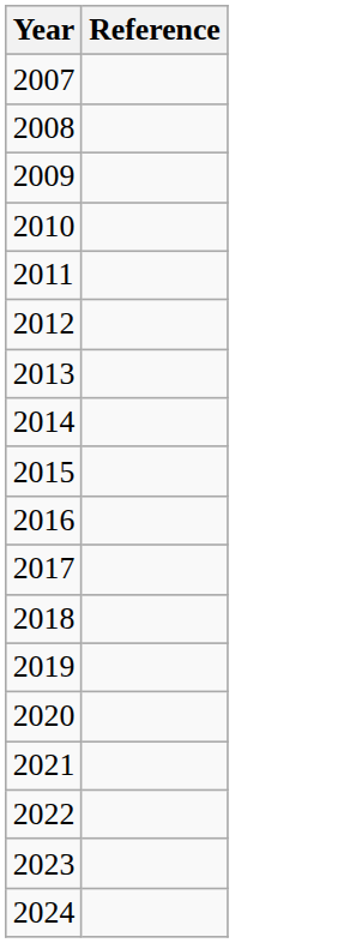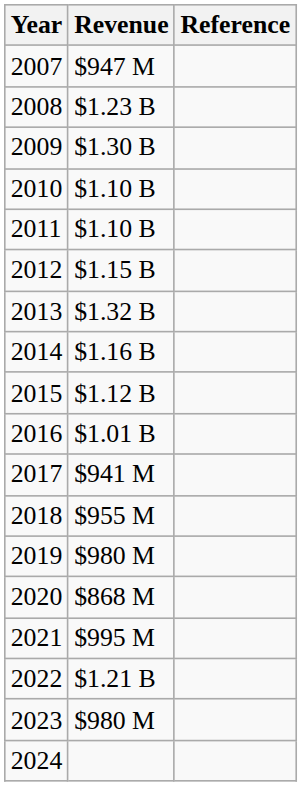+ column: Revenue | $947 M | $1.23 B | $1.30 B | $1.10 B | $1.10 B | $1.15 B | $1.32 B | $1.16 B | $1.12 B | $1.01 B | $941 M | $955 M | $980 M | $868 M | $995 M | $1.21 B | $980 M
